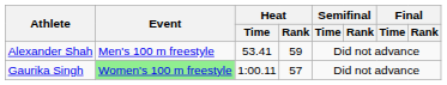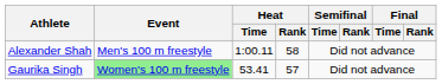Alexander Shah | Heat / Time: 53.41 -> 1:00.11
Alexander Shah | Heat / Rank: 59 -> 58
Gaurika Singh | Heat / Time: 1:00.11 -> 53.41
